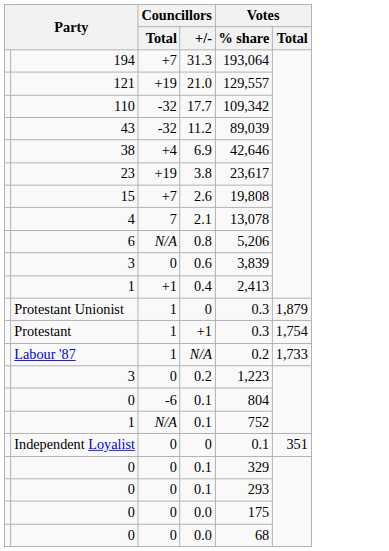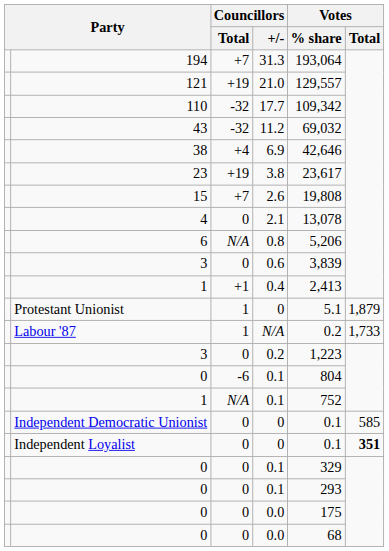43 | Votes / % share: 89,039 -> 69,032
4 | Councillors / Total: 7 -> 0
Protestant Unionist | Votes / % share: 0.3 -> 5.1
- row: Protestant | 1 | +1 | 0.3 | 1,754
+ row: Independent Democratic Unionist | 0 | 0 | 0.1 | 585
Independent Loyalist | Votes / Total: normal -> bold
